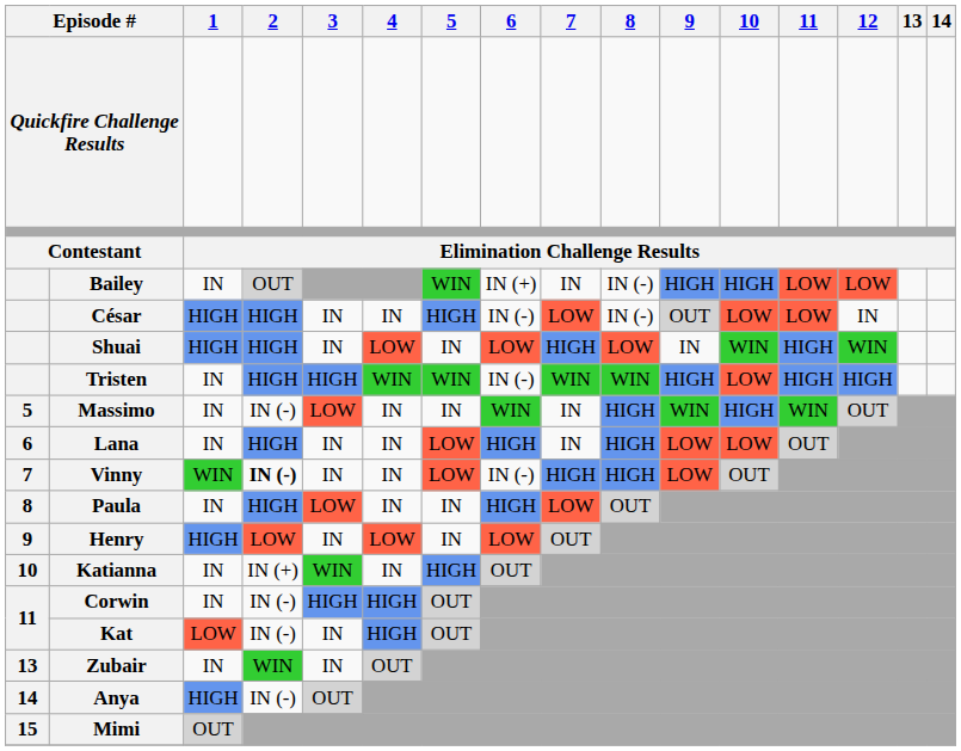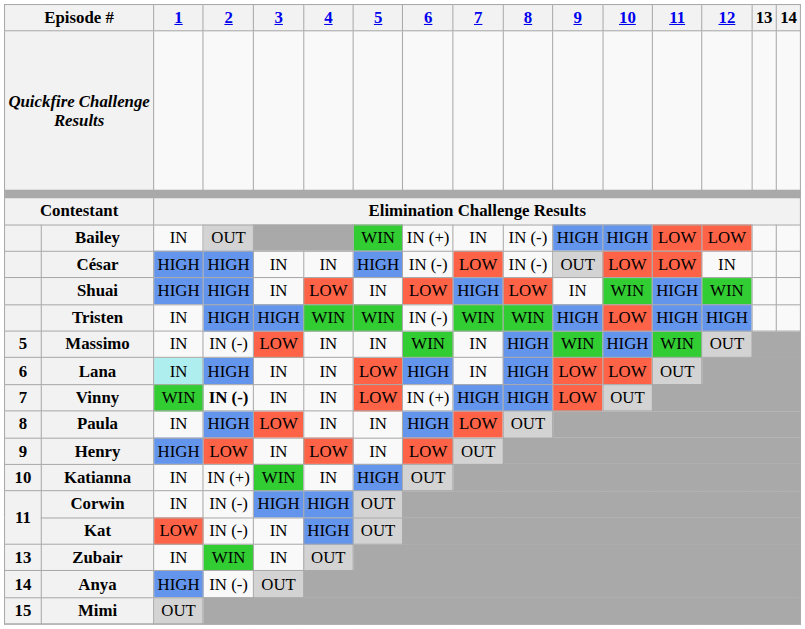Lana | 1: no background -> paleturquoise background
Vinny | 6: IN (-) -> IN (+)
